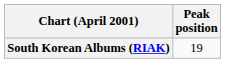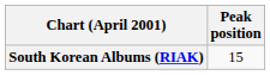South Korean Albums (RIAK) | Peak position: 19 -> 15
